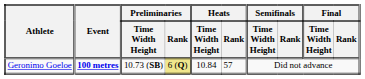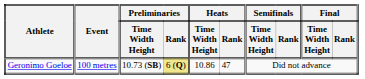Geronimo Goeloe | Event: bold -> normal
Geronimo Goeloe | Heats / Time Width Height: 10.84 -> 10.86
Geronimo Goeloe | Heats / Rank: 57 -> 47
